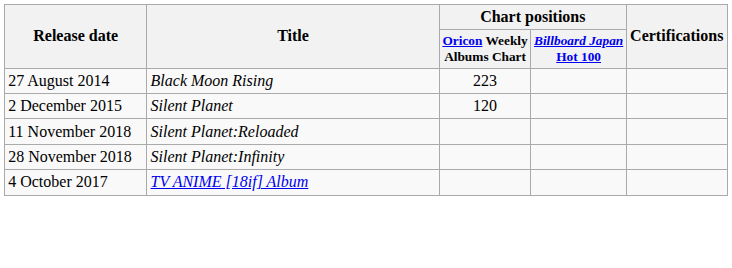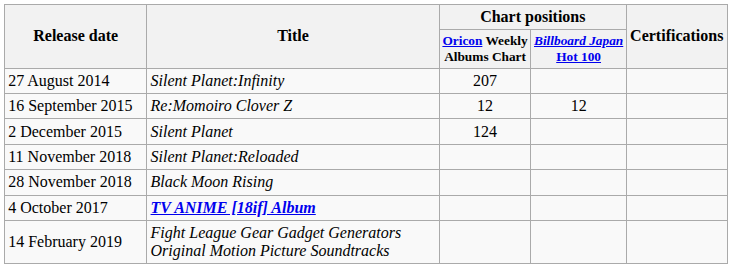27 August 2014 | Title: Black Moon Rising -> Silent Planet:Infinity
27 August 2014 | Chart positions / Oricon Weekly Albums Chart: 223 -> 207
+ row: 16 September 2015 | Re:Momoiro Clover Z | 12 | 12
2 December 2015 | Chart positions / Oricon Weekly Albums Chart: 120 -> 124
28 November 2018 | Title: Silent Planet:Infinity -> Black Moon Rising
4 October 2017 | Title: normal -> bold
+ row: 14 February 2019 | Fight League Gear Gadget Generators Original Motion Picture Soundtracks
